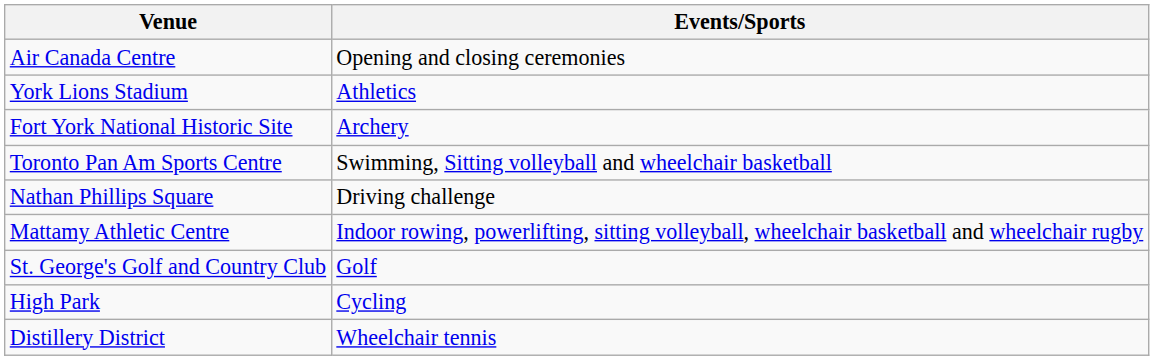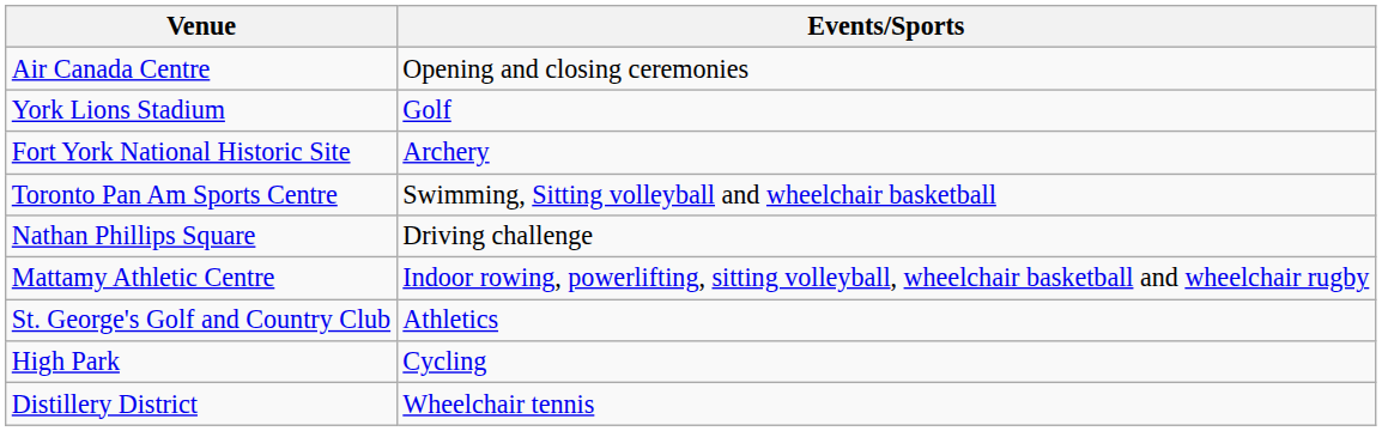York Lions Stadium | Events/Sports: Athletics -> Golf
St. George's Golf and Country Club | Events/Sports: Golf -> Athletics
